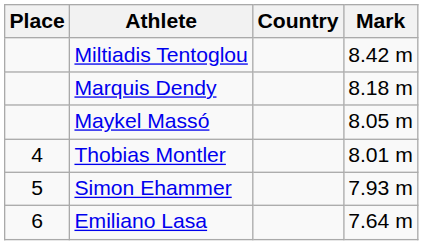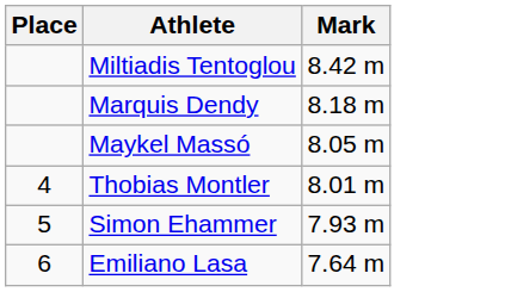- column: Country
